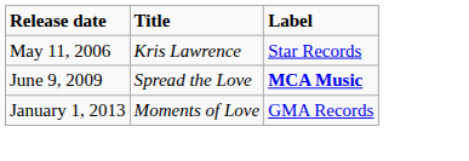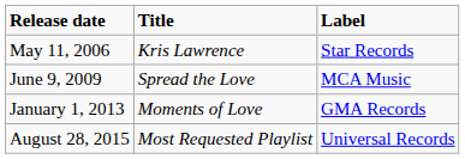June 9, 2009 | Label: bold -> normal
+ row: August 28, 2015 | Most Requested Playlist | Universal Records
